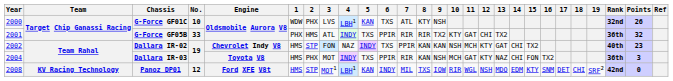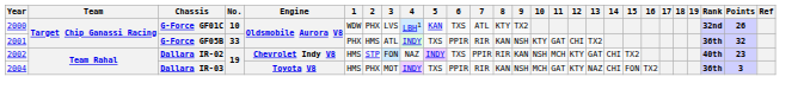G-Force GF01C | 9: NSH -> TX2
G-Force GF05B | 8: RIR -> KAN
G-Force GF05B | 9: TX2 -> NSH
Dallara IR-02 | 8: KAN -> RIR
- row: 2008 | KV Racing Technology | Panoz DP01 | 12 | Ford XFE V8t | HMS | STP | MOT1 | LBH1 | KAN | INDY | MIL | TXS | IOW | RIR | WGL | NSH | MDO | EDM | KTY | SNM | DET | CHI | SRF2 | 42nd | 0
